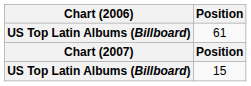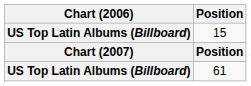rows swapped: 15 <-> 61
